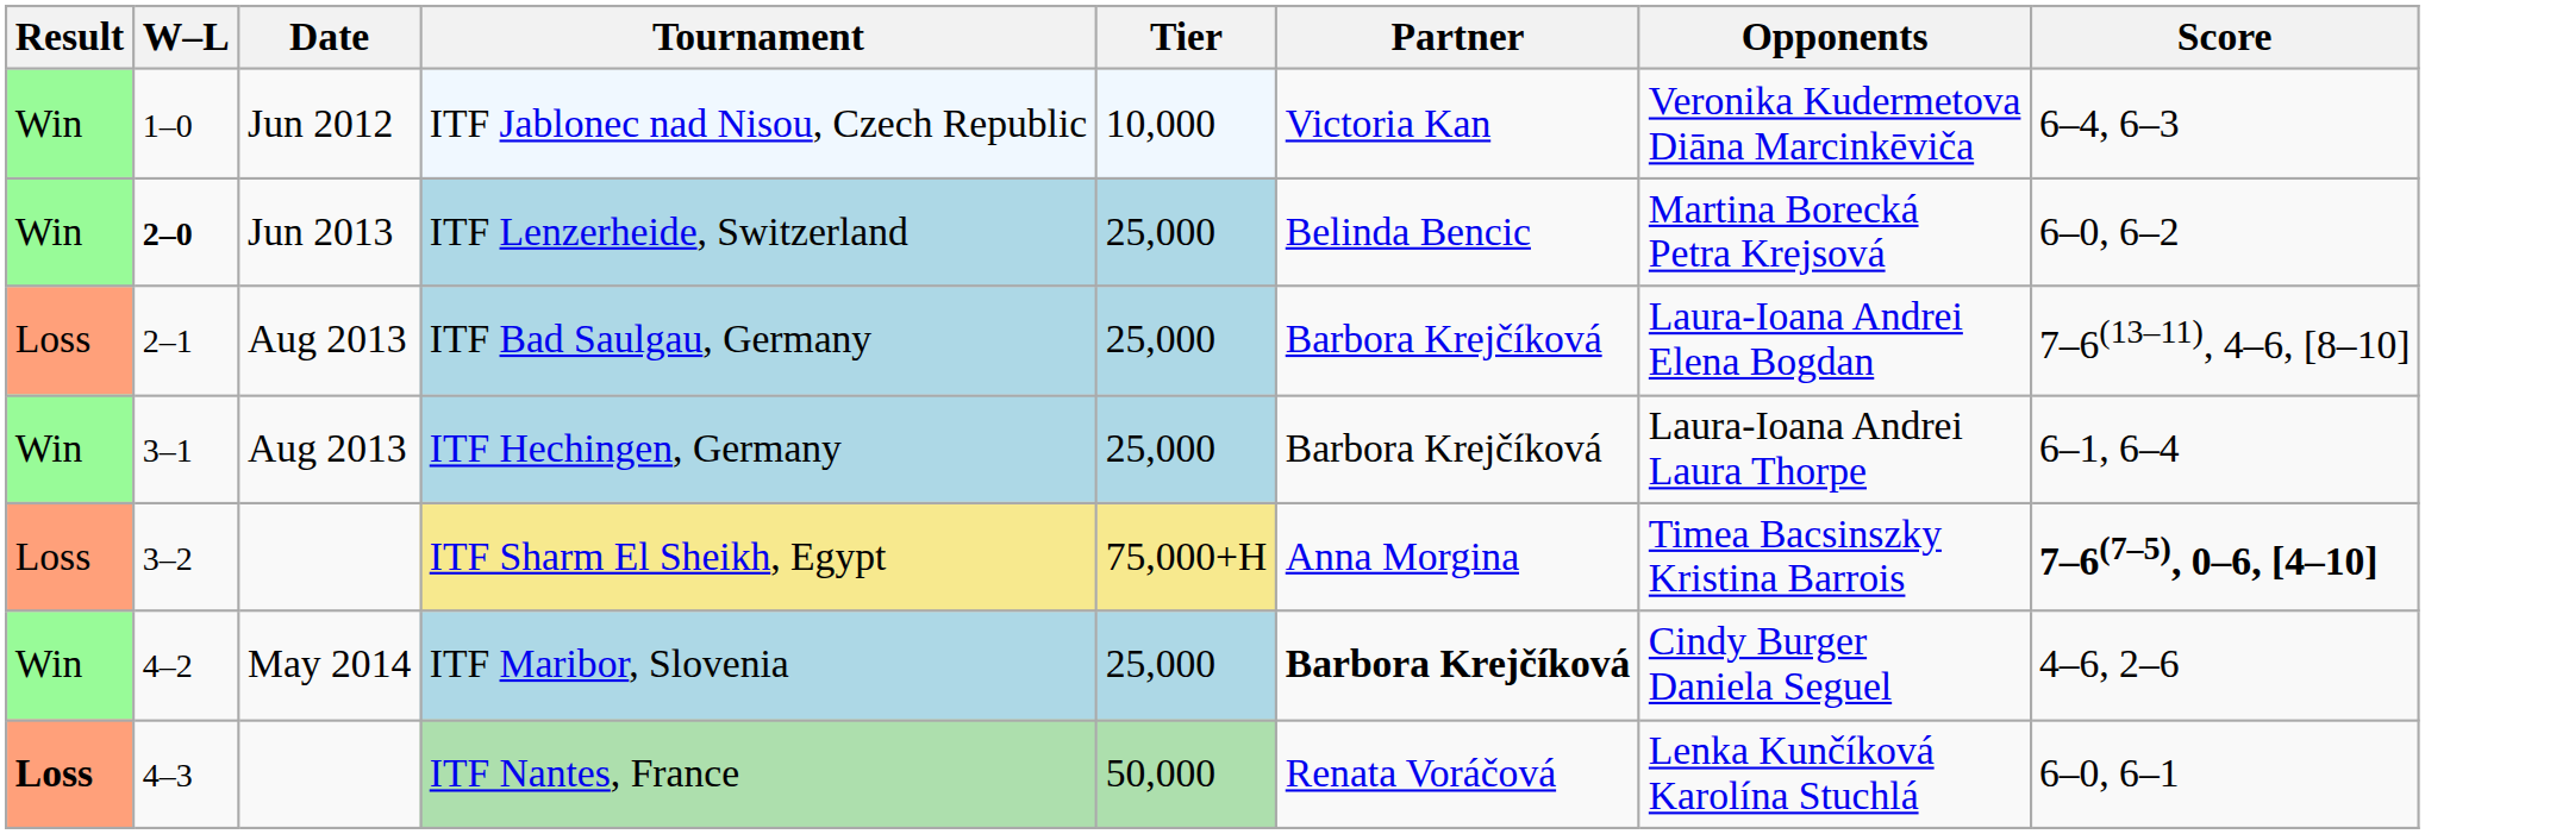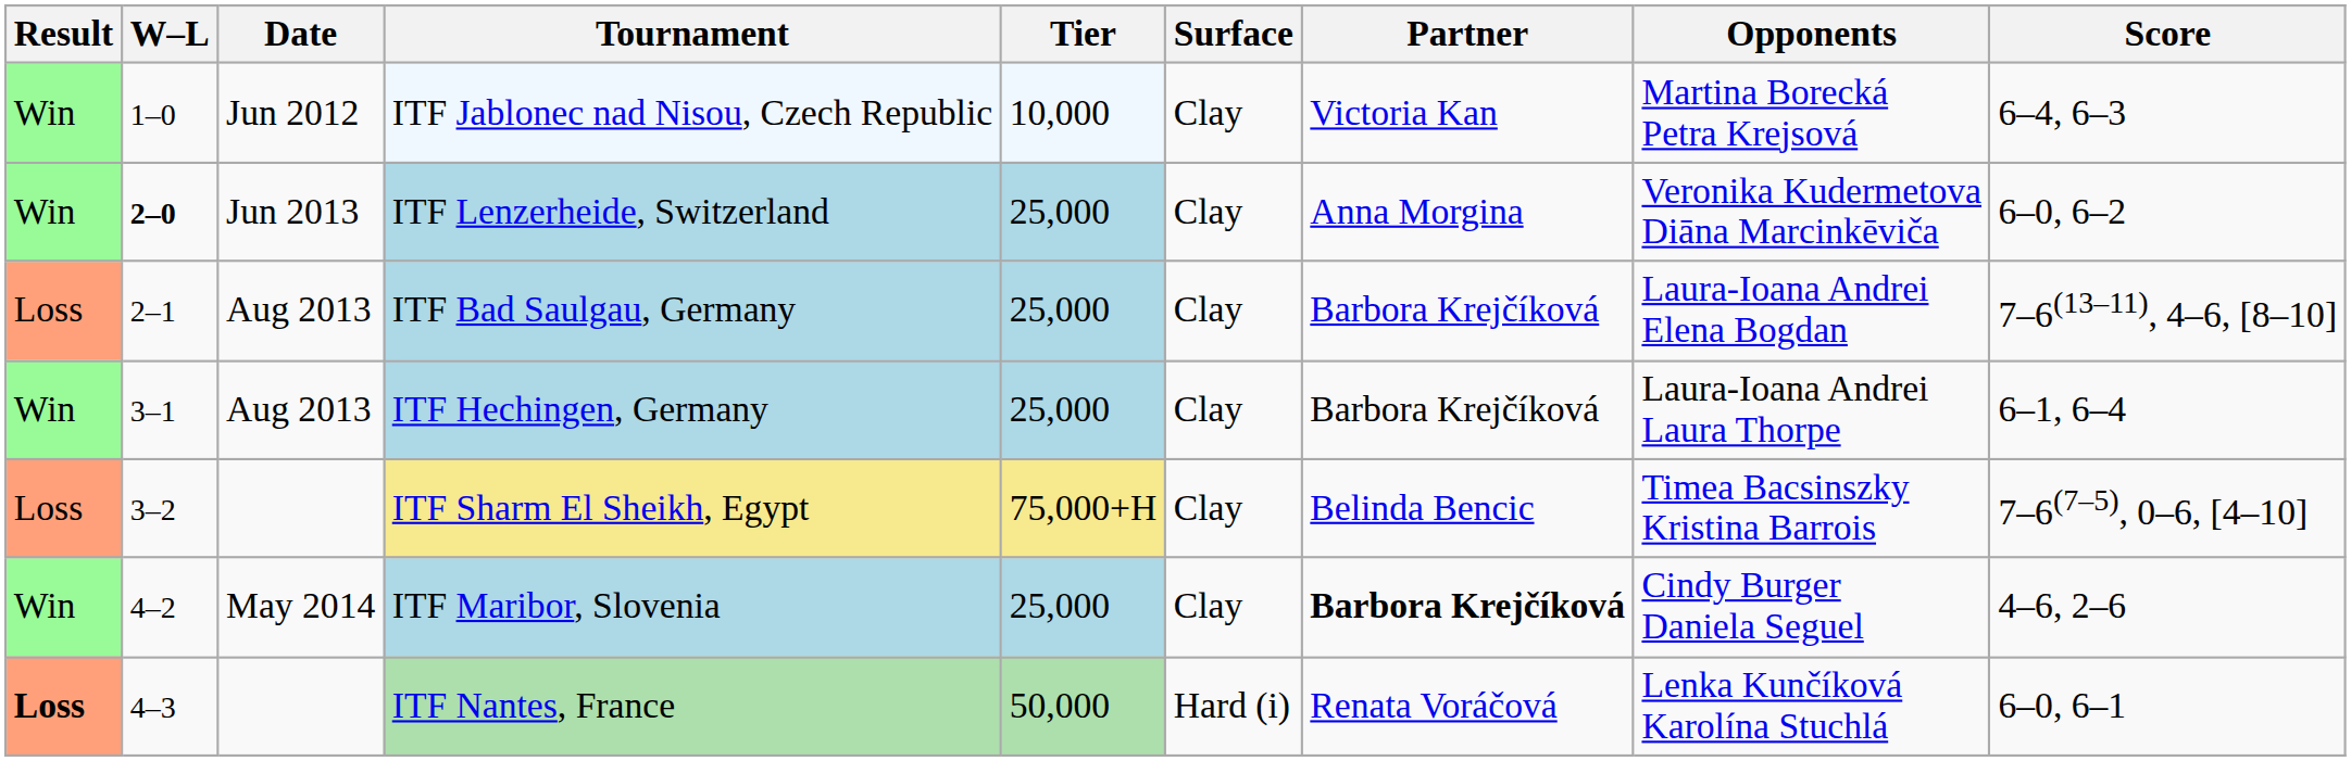+ column: Surface | Clay | Clay | Clay | Clay | Clay | Clay | Hard (i)
ITF Jablonec nad Nisou, Czech Republic | Opponents: Veronika Kudermetova Diāna Marcinkēviča -> Martina Borecká Petra Krejsová
ITF Lenzerheide, Switzerland | Partner: Belinda Bencic -> Anna Morgina
ITF Lenzerheide, Switzerland | Opponents: Martina Borecká Petra Krejsová -> Veronika Kudermetova Diāna Marcinkēviča
ITF Sharm El Sheikh, Egypt | Partner: Anna Morgina -> Belinda Bencic
ITF Sharm El Sheikh, Egypt | Score: bold -> normal
